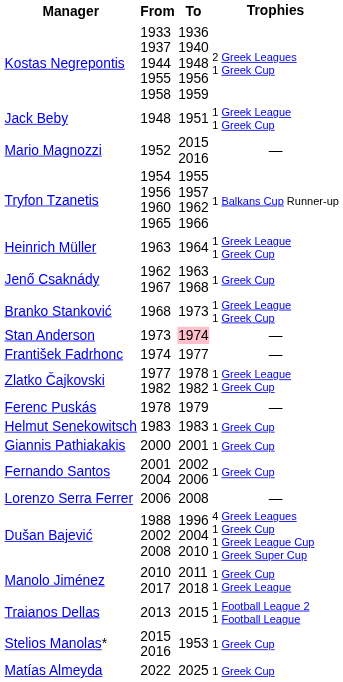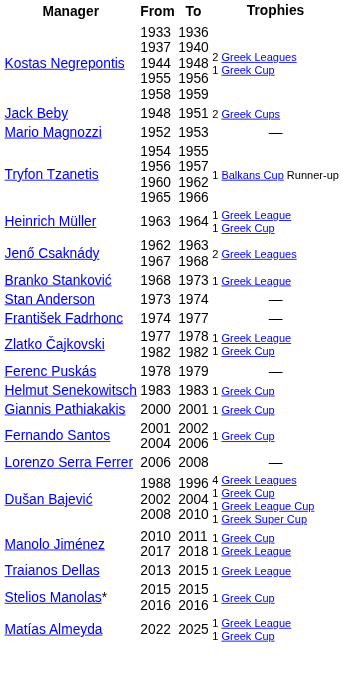Jack Beby | column 4: 1 Greek League 1 Greek Cup -> 2 Greek Cups
Mario Magnozzi | To: 2015 2016 -> 1953
Jenő Csaknády | column 4: 1 Greek Cup -> 2 Greek Leagues
Branko Stanković | column 4: 1 Greek League 1 Greek Cup -> 1 Greek League
Stan Anderson | To: pink background -> no background
Traianos Dellas | column 4: 1 Football League 2 1 Football League -> 1 Greek League
Stelios Manolas* | To: 1953 -> 2015 2016
Matías Almeyda | column 4: 1 Greek Cup -> 1 Greek League 1 Greek Cup
